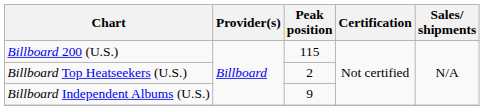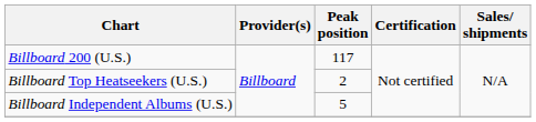Billboard 200 (U.S.) | Peak position: 115 -> 117
Billboard Independent Albums (U.S.) | Peak position: 9 -> 5
